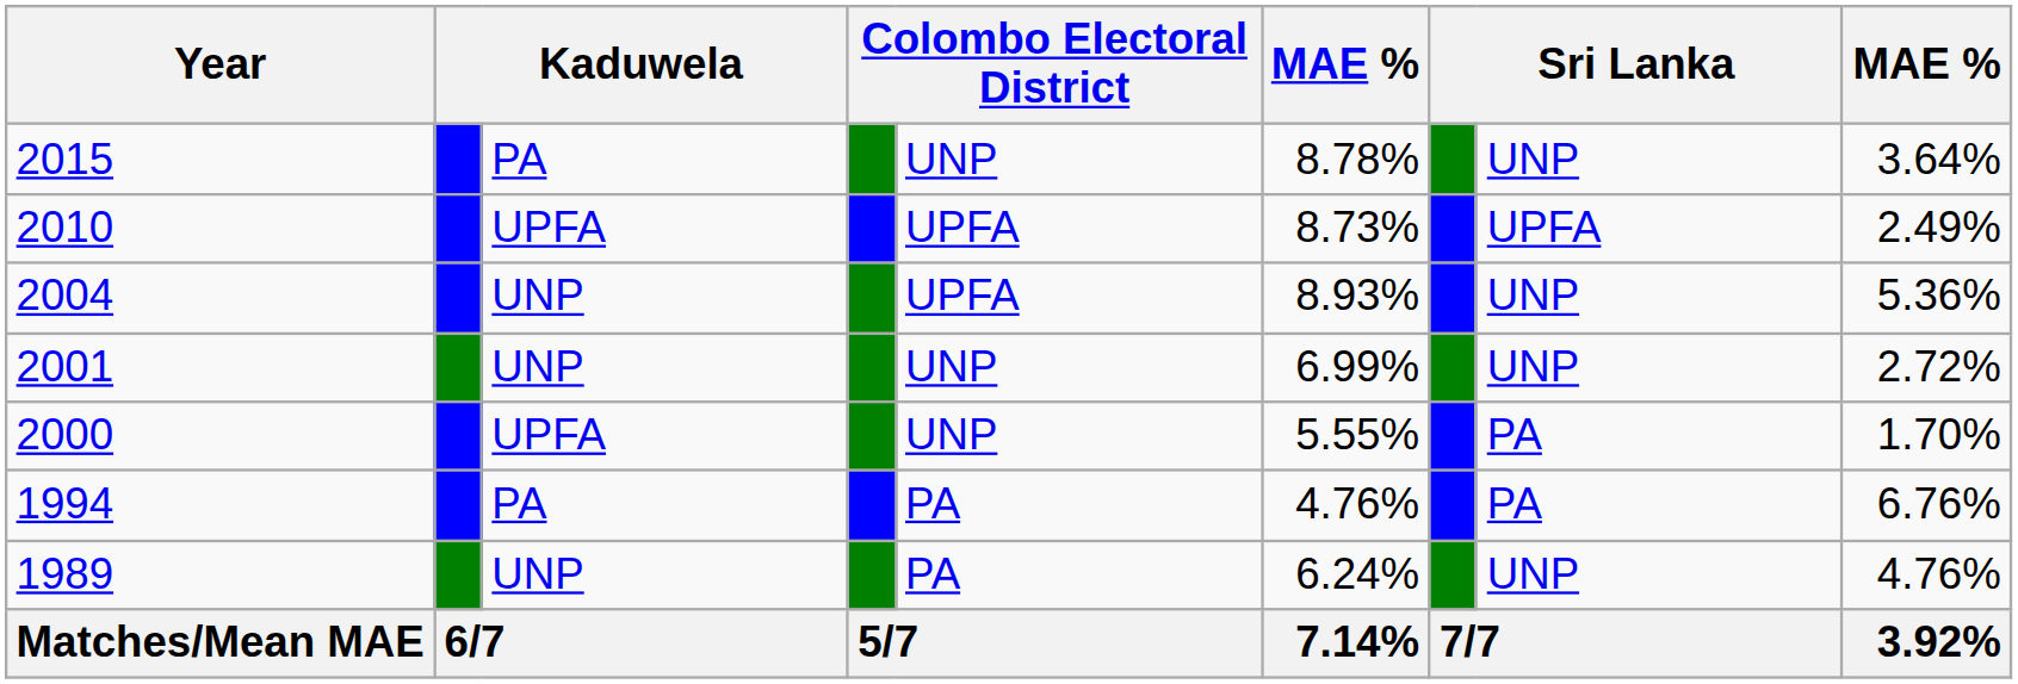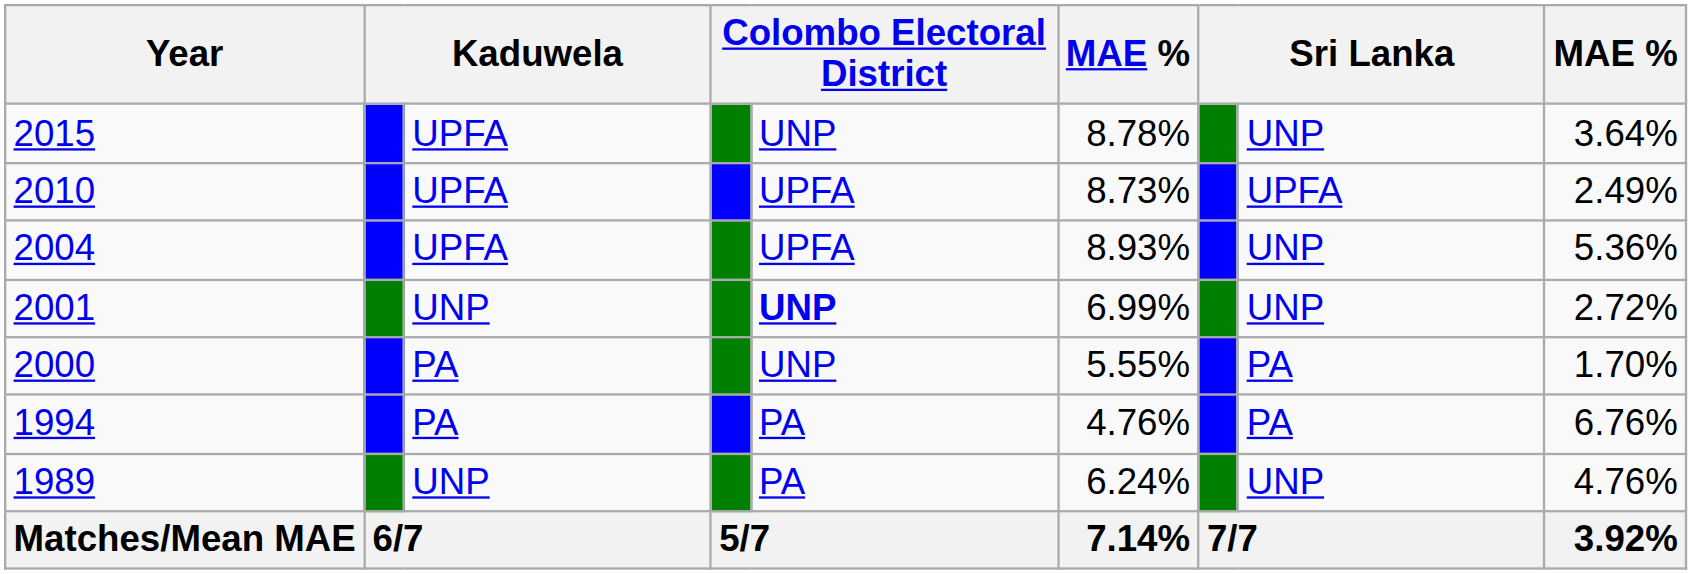2015 | column 3: PA -> UPFA
2004 | column 3: UNP -> UPFA
2001 | column 5: normal -> bold
2000 | column 3: UPFA -> PA
